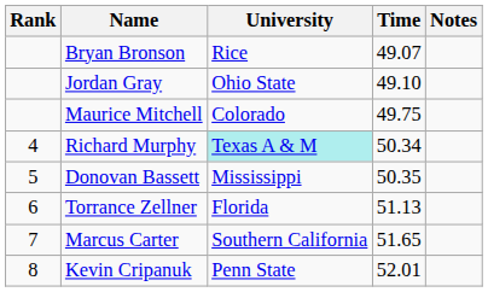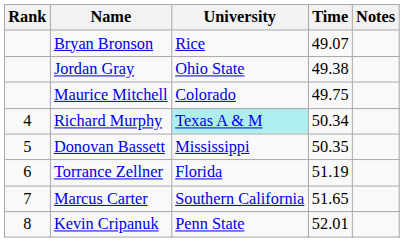Jordan Gray | Time: 49.10 -> 49.38
Torrance Zellner | Time: 51.13 -> 51.19
